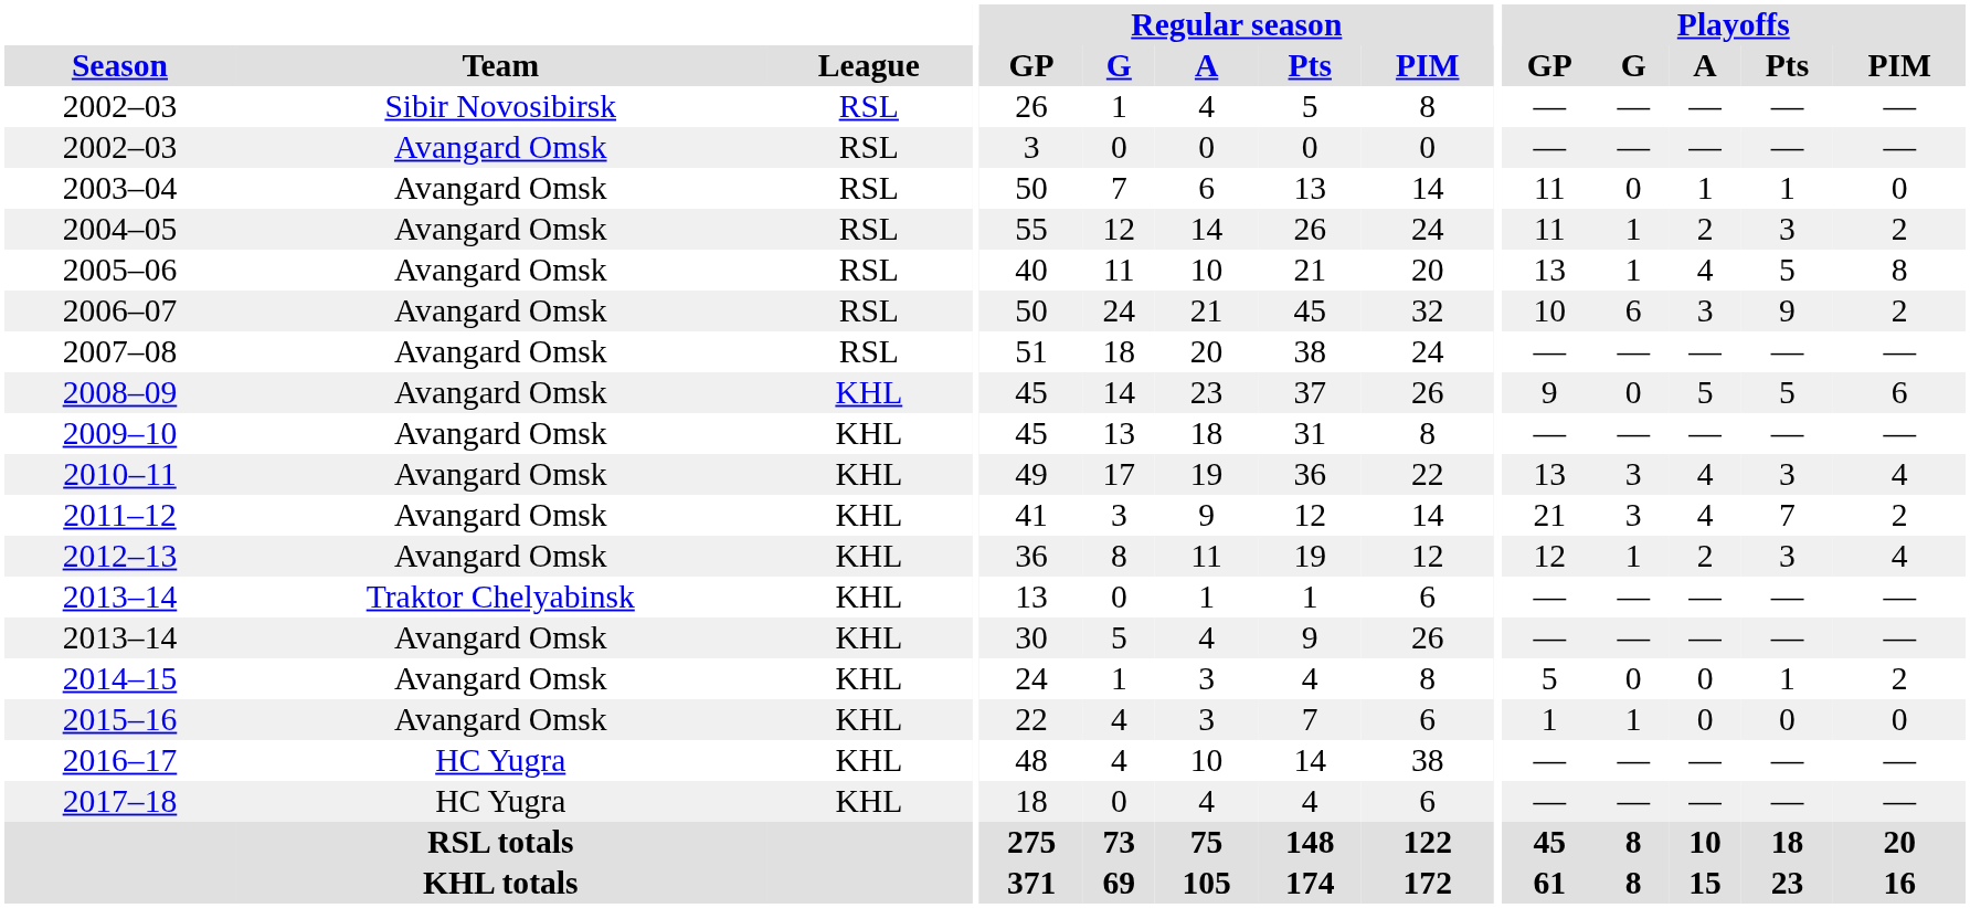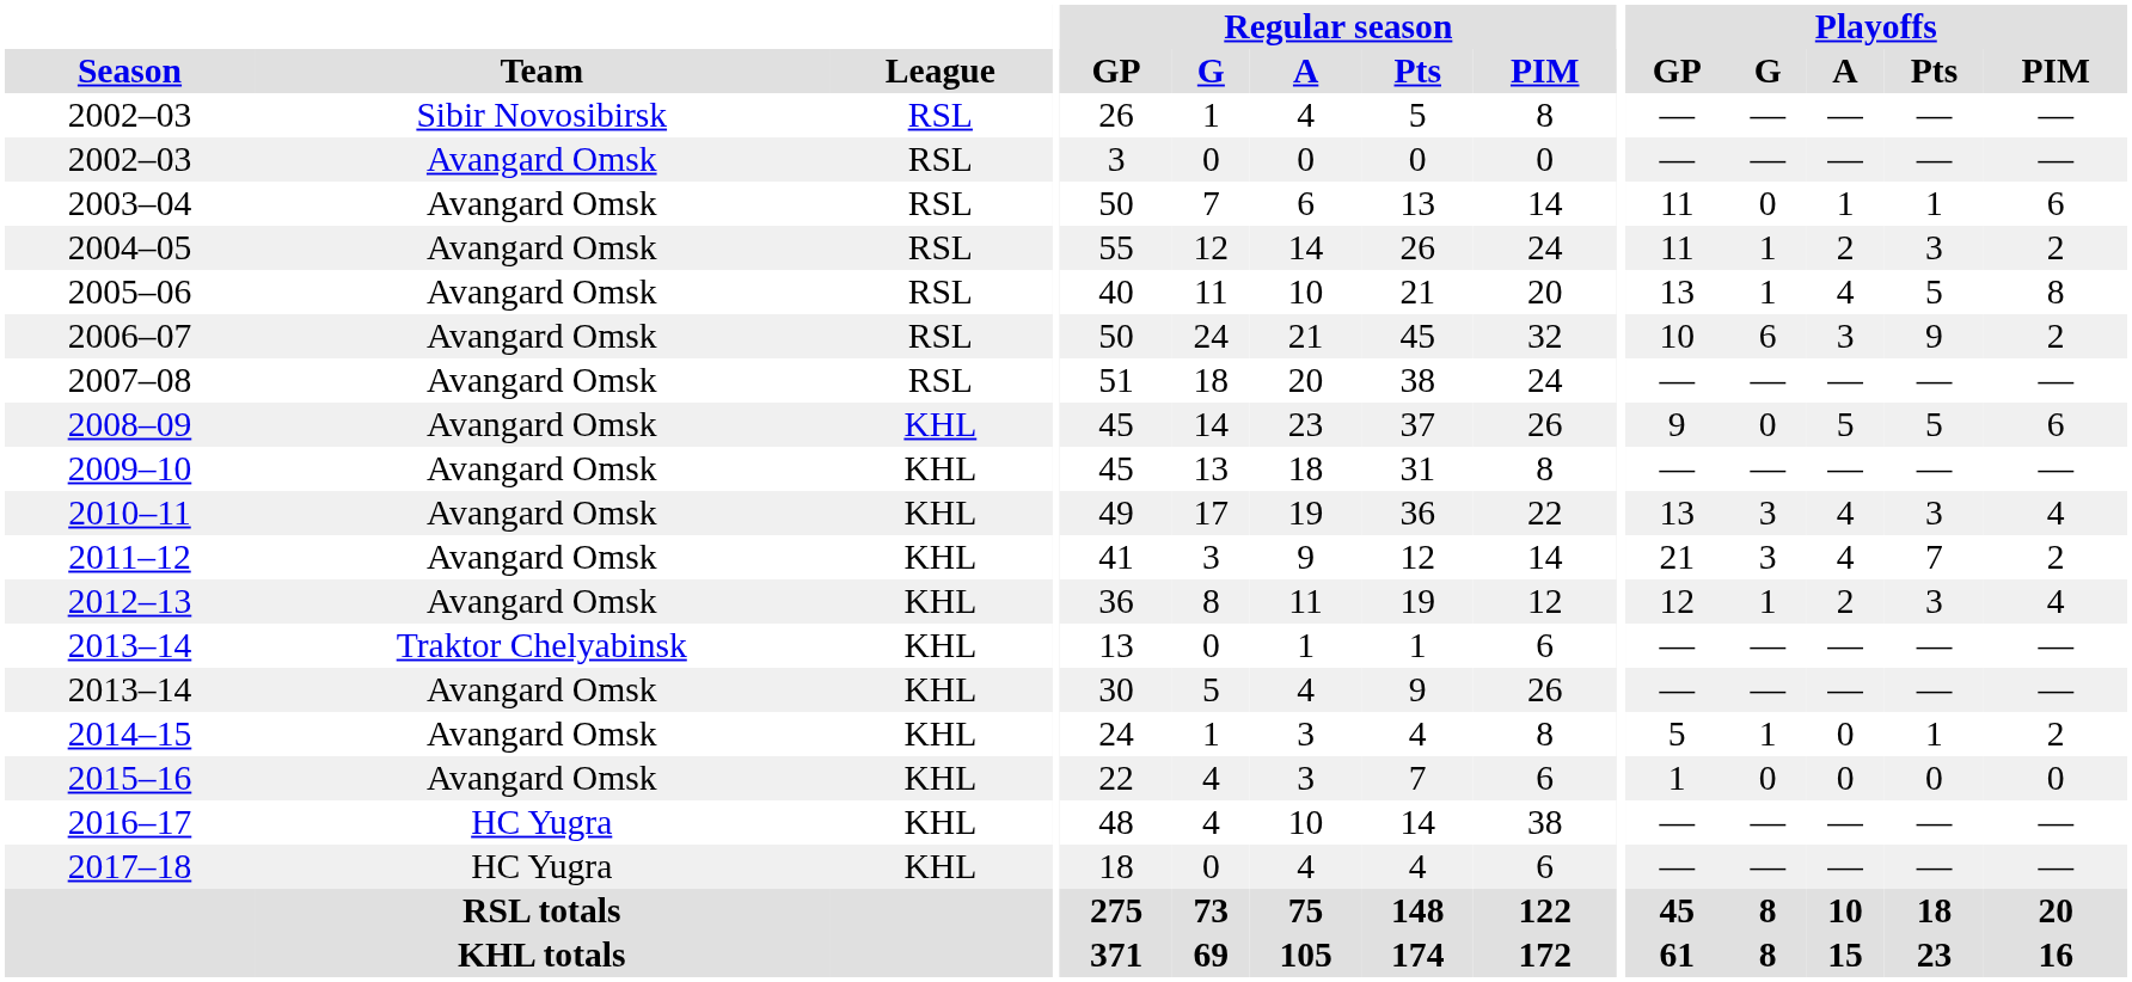2003–04 | Playoffs / PIM: 0 -> 6
2014–15 | Playoffs / G: 0 -> 1
2015–16 | Playoffs / G: 1 -> 0
